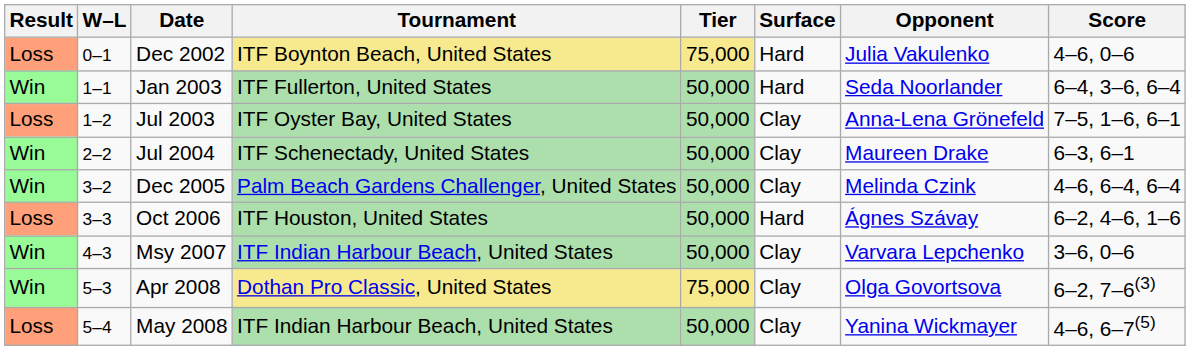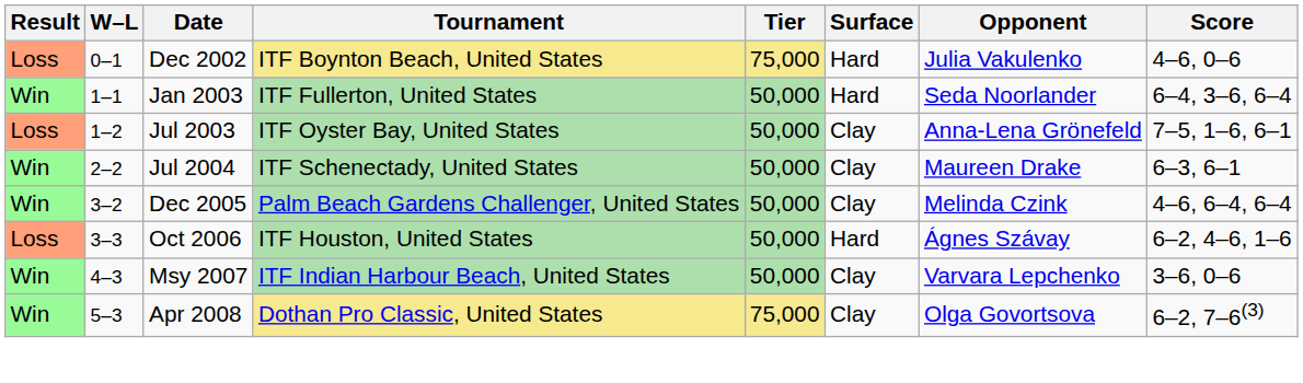- row: Loss | 5–4 | May 2008 | ITF Indian Harbour Beach, United States | 50,000 | Clay | Yanina Wickmayer | 4–6, 6–7(5)
